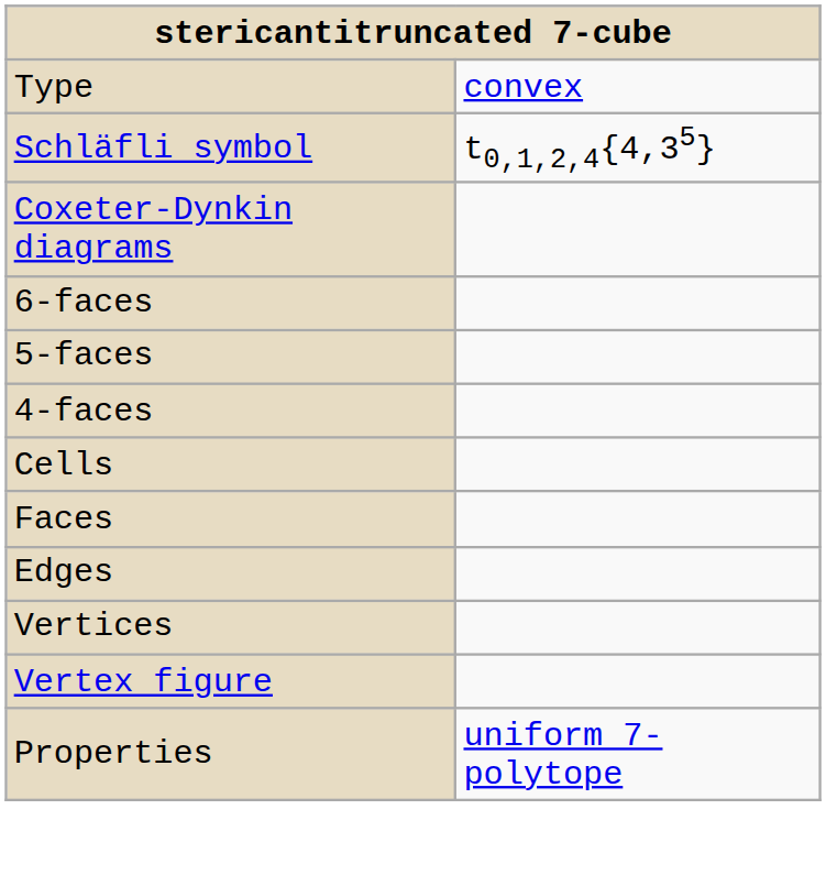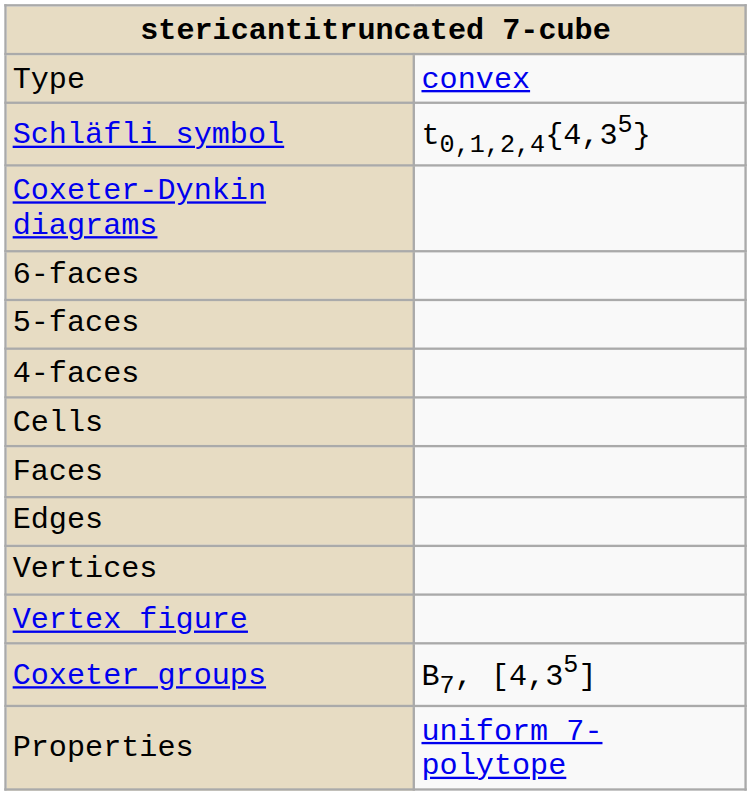+ row: Coxeter groups | B7, [4,35]
